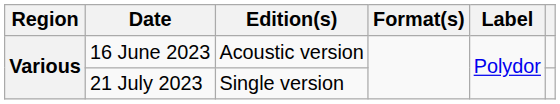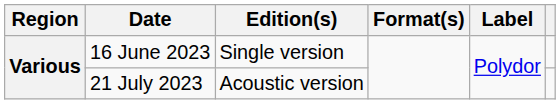16 June 2023 | Edition(s): Acoustic version -> Single version
21 July 2023 | Edition(s): Single version -> Acoustic version
